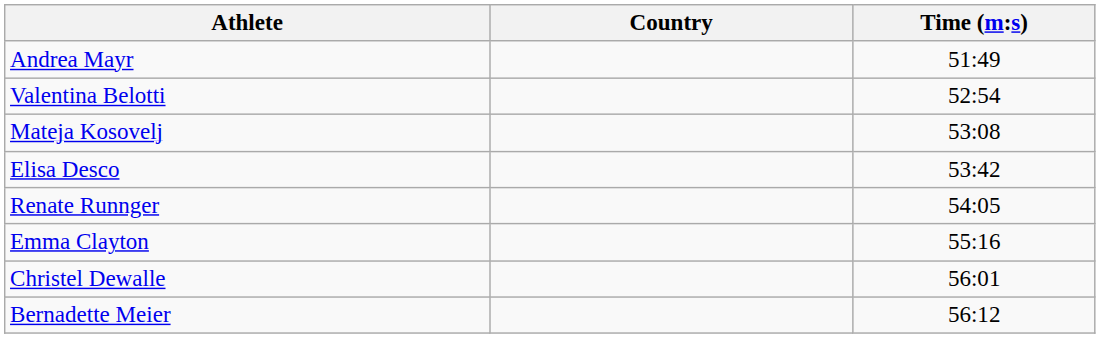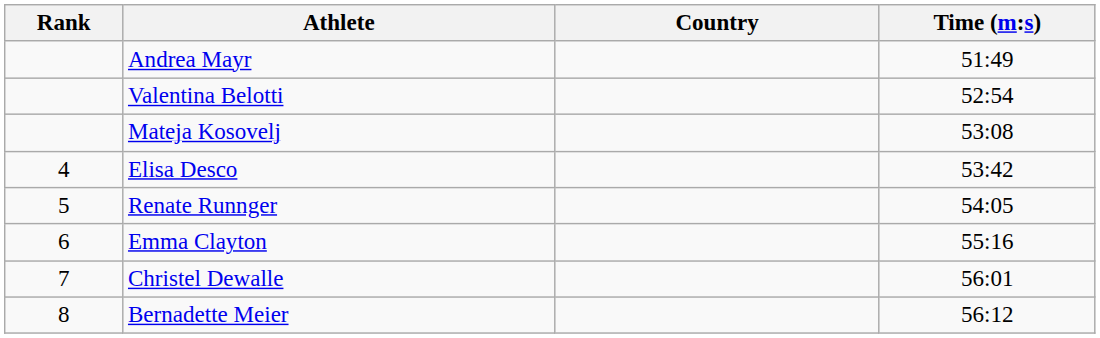+ column: Rank | 4 | 5 | 6 | 7 | 8
